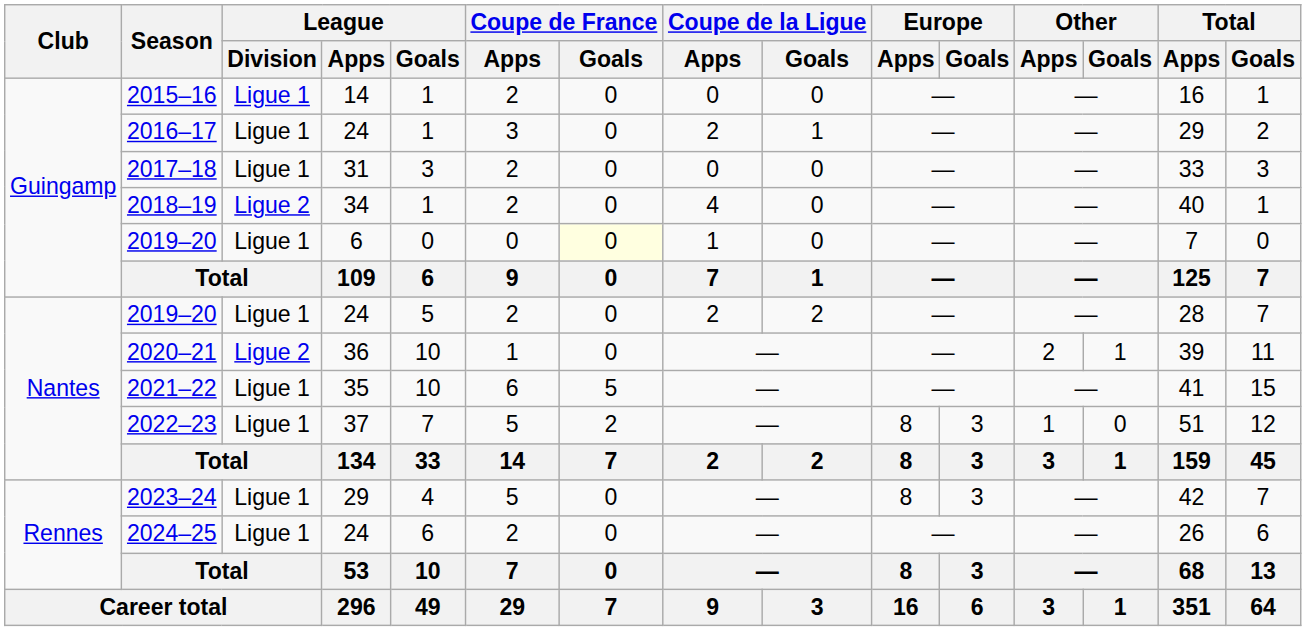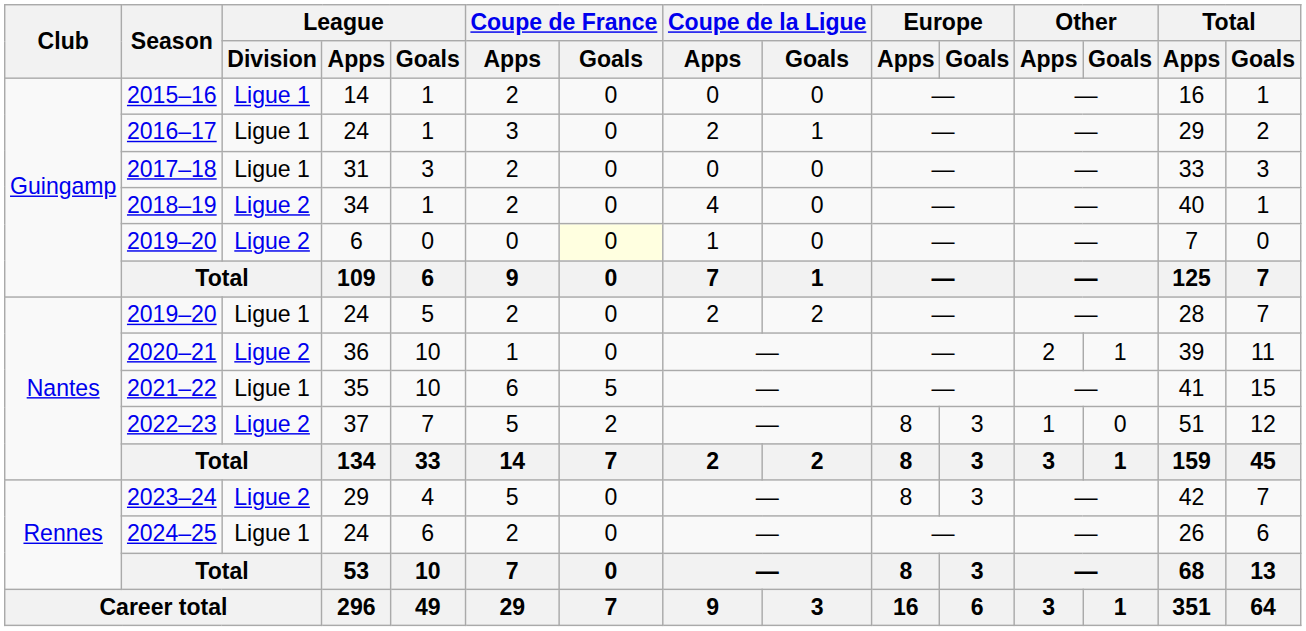2019–20 / 6 | League / Division: Ligue 1 -> Ligue 2
2022–23 | League / Division: Ligue 1 -> Ligue 2
2023–24 | League / Division: Ligue 1 -> Ligue 2
